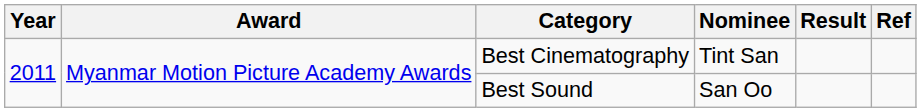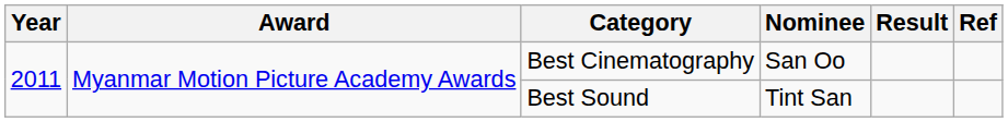Best Cinematography | Nominee: Tint San -> San Oo
Best Sound | Nominee: San Oo -> Tint San
